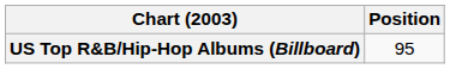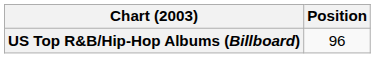US Top R&B/Hip-Hop Albums (Billboard) | Position: 95 -> 96
